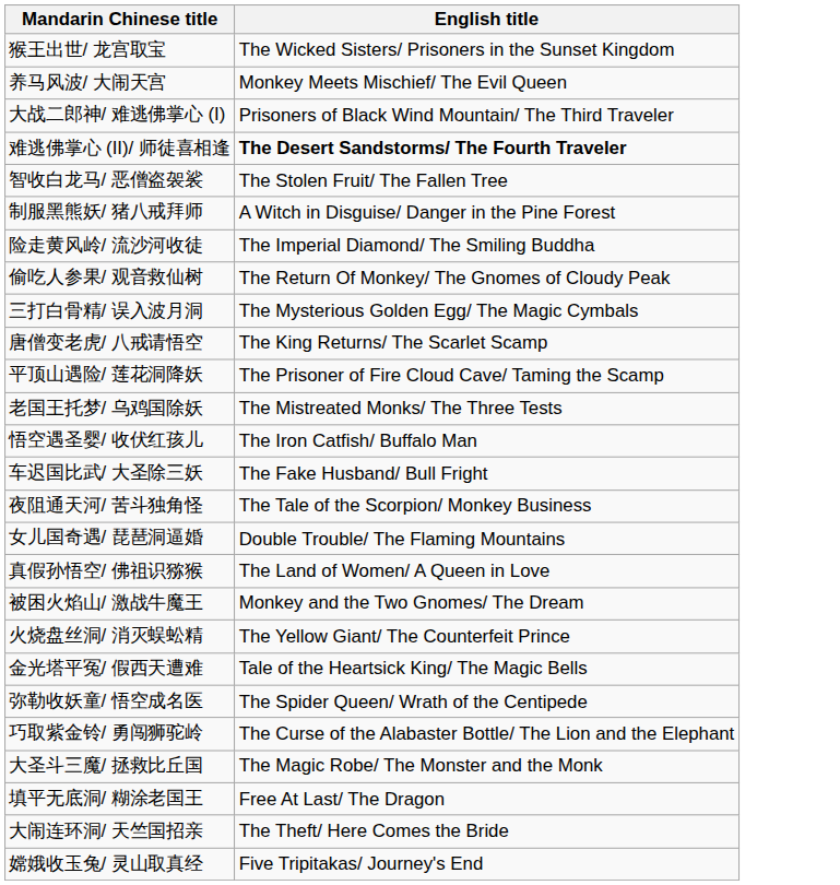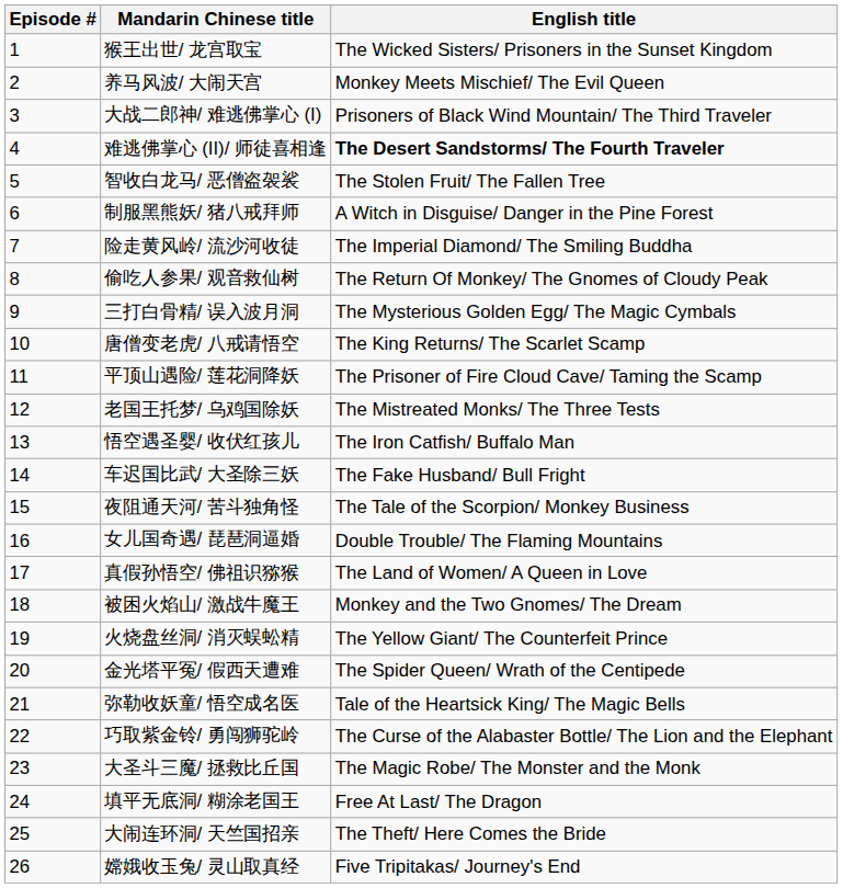+ column: Episode # | 1 | 2 | 3 | 4 | 5 | 6 | 7 | 8 | 9 | 10 | 11 | 12 | 13 | 14 | 15 | 16 | 17 | 18 | 19 | 20 | 21 | 22 | 23 | 24 | 25 | 26
金光塔平冤/ 假西天遭难 | English title: Tale of the Heartsick King/ The Magic Bells -> The Spider Queen/ Wrath of the Centipede
弥勒收妖童/ 悟空成名医 | English title: The Spider Queen/ Wrath of the Centipede -> Tale of the Heartsick King/ The Magic Bells
